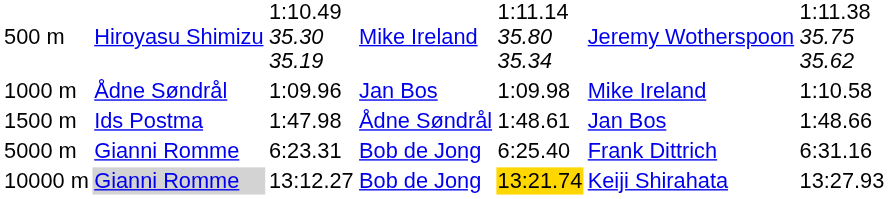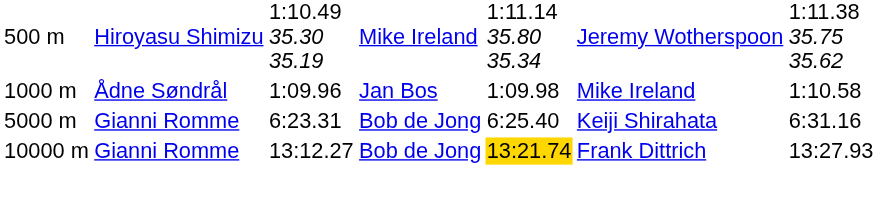- row: 1500 m | Ids Postma | 1:47.98 | Ådne Søndrål | 1:48.61 | Jan Bos | 1:48.66
5000 m | column 6: Frank Dittrich -> Keiji Shirahata
10000 m | column 2: lightgrey background -> no background
10000 m | column 6: Keiji Shirahata -> Frank Dittrich
